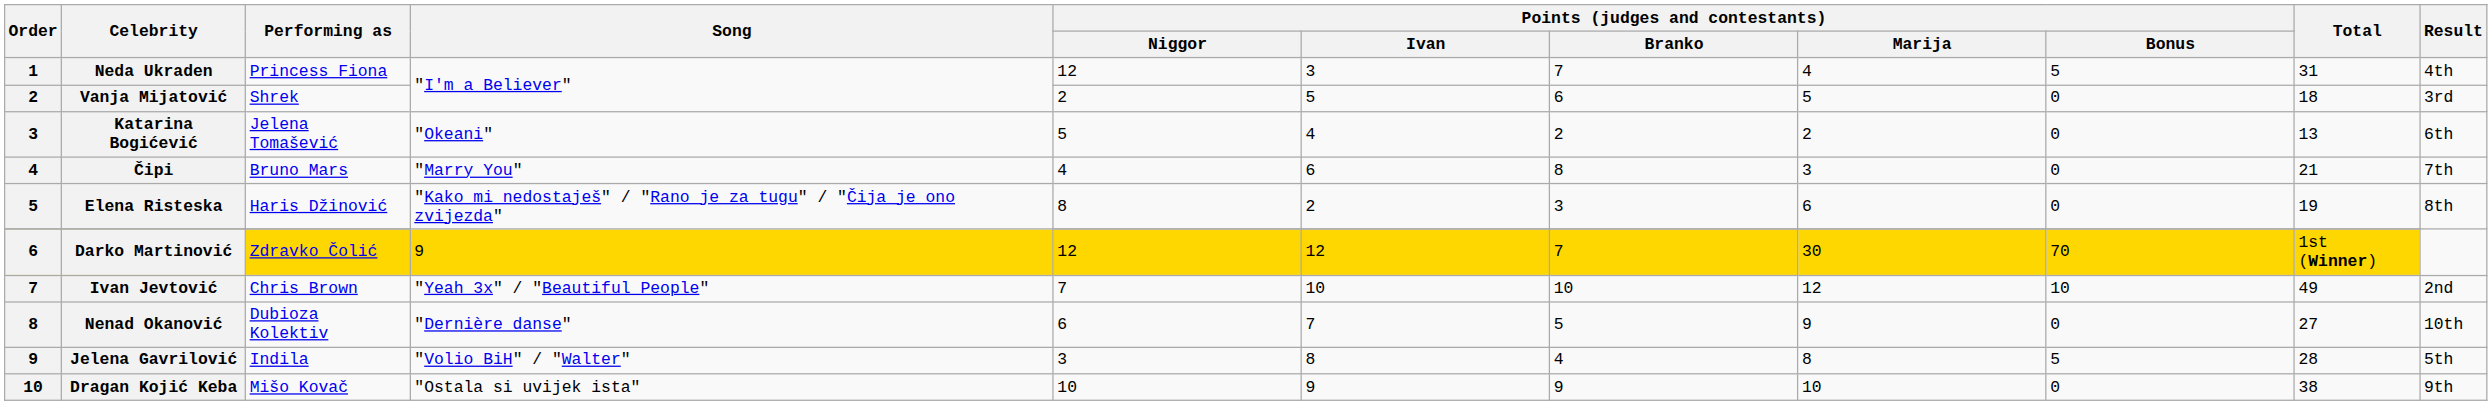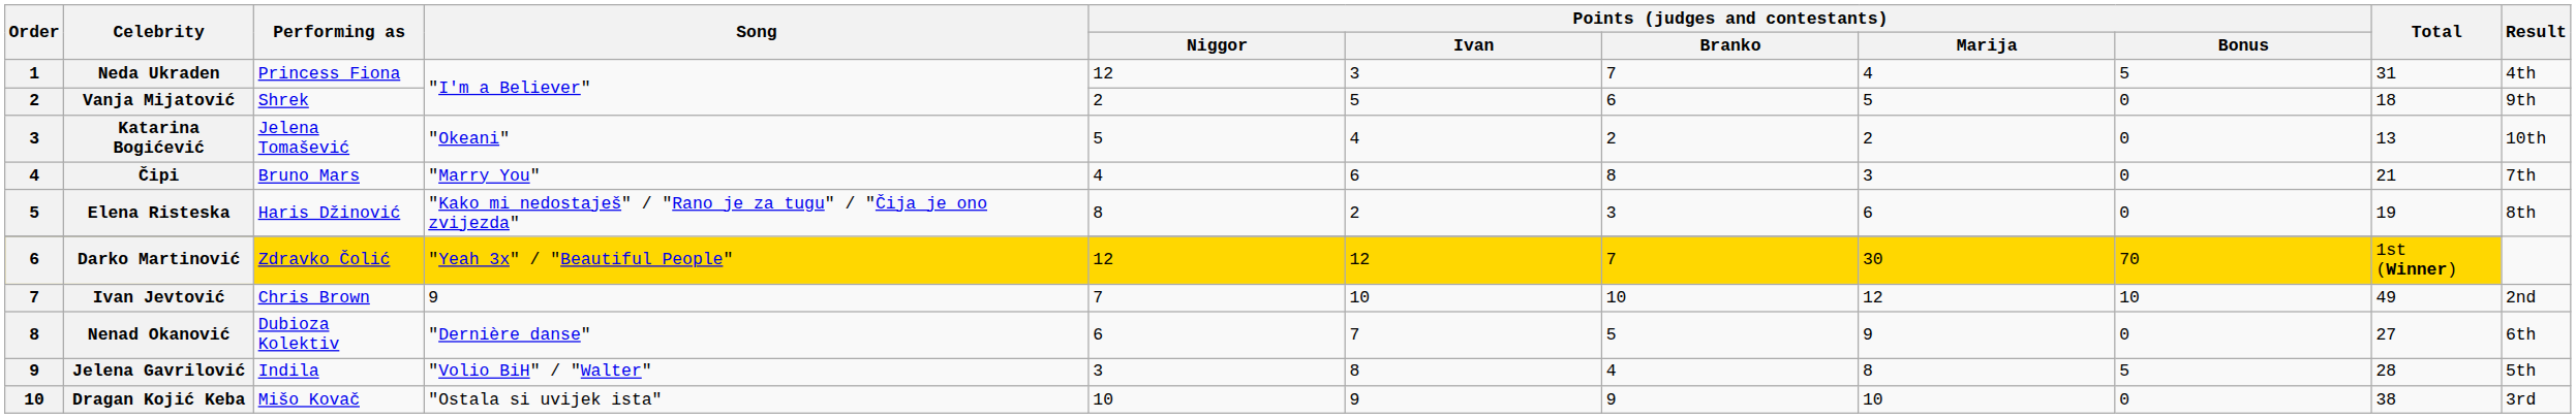Vanja Mijatović | Result: 3rd -> 9th
Katarina Bogićević | Result: 6th -> 10th
Darko Martinović | Song: 9 -> "Yeah 3x" / "Beautiful People"
Ivan Jevtović | Song: "Yeah 3x" / "Beautiful People" -> 9
Nenad Okanović | Result: 10th -> 6th
Dragan Kojić Keba | Result: 9th -> 3rd
